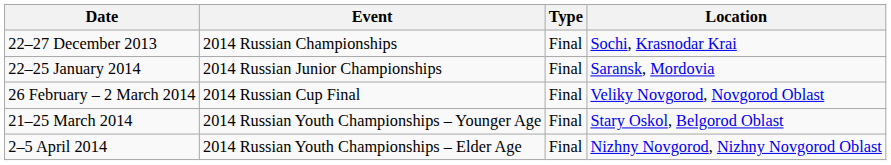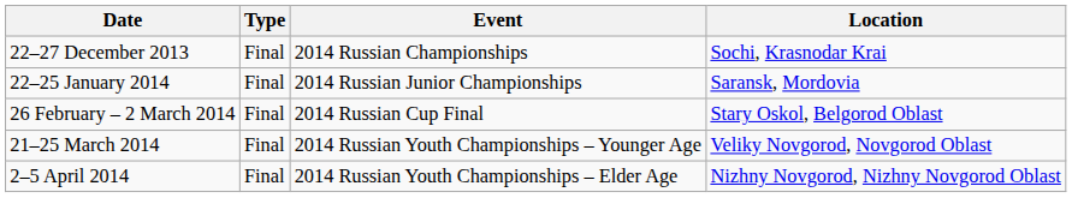columns swapped: Event <-> Type
26 February – 2 March 2014 | Location: Veliky Novgorod, Novgorod Oblast -> Stary Oskol, Belgorod Oblast
21–25 March 2014 | Location: Stary Oskol, Belgorod Oblast -> Veliky Novgorod, Novgorod Oblast
